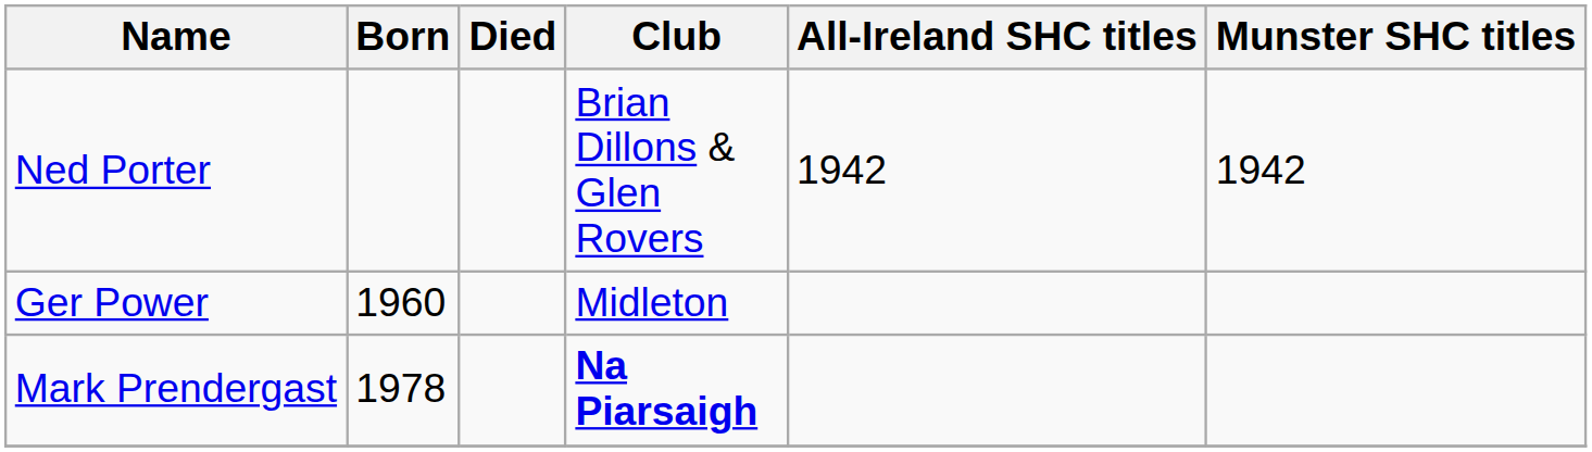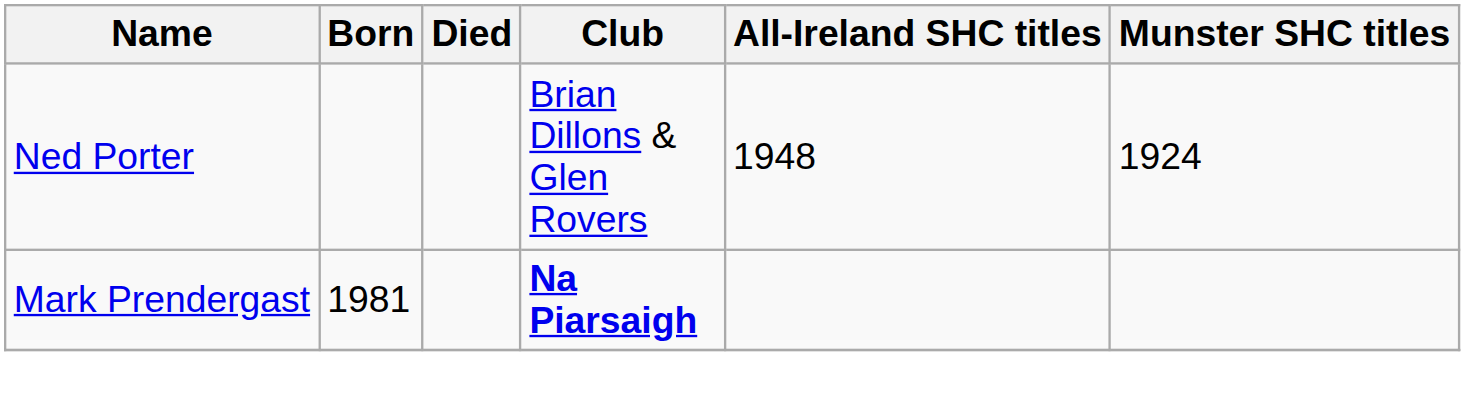Ned Porter | All-Ireland SHC titles: 1942 -> 1948
Ned Porter | Munster SHC titles: 1942 -> 1924
- row: Ger Power | 1960 | Midleton
Mark Prendergast | Born: 1978 -> 1981
